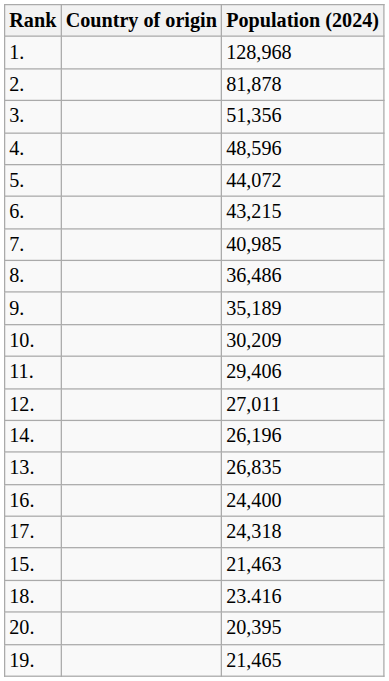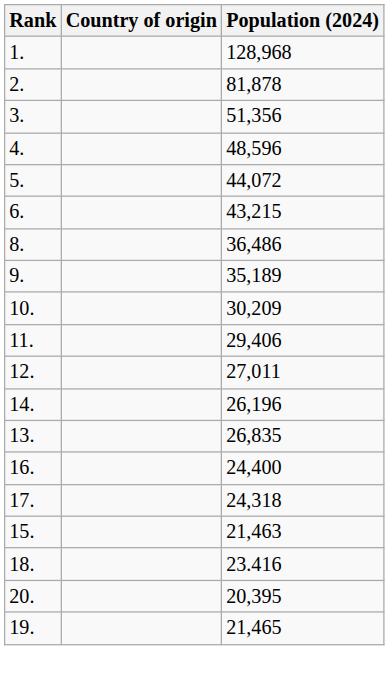- row: 7. | 40,985
